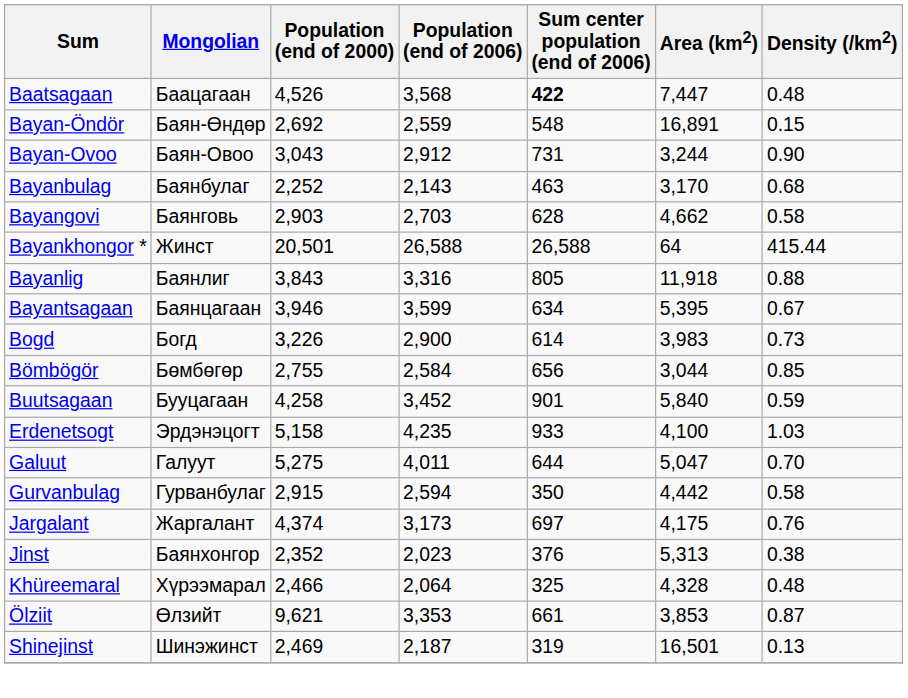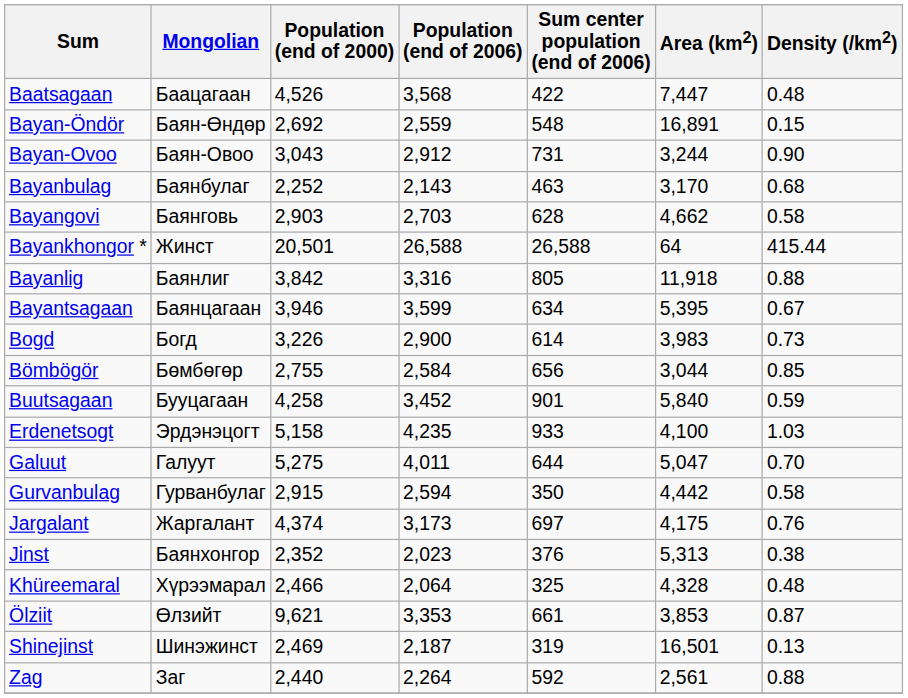Baatsagaan | Sum center population (end of 2006): bold -> normal
Bayanlig | Population (end of 2000): 3,843 -> 3,842
+ row: Zag | Заг | 2,440 | 2,264 | 592 | 2,561 | 0.88
